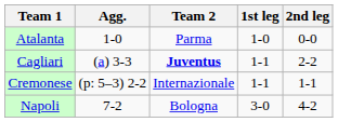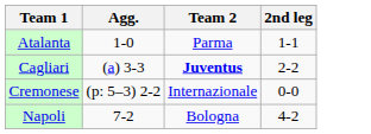- column: 1st leg | 1-0 | 1-1 | 1-1 | 3-0
Atalanta | 2nd leg: 0-0 -> 1-1
Cremonese | 2nd leg: 1-1 -> 0-0
